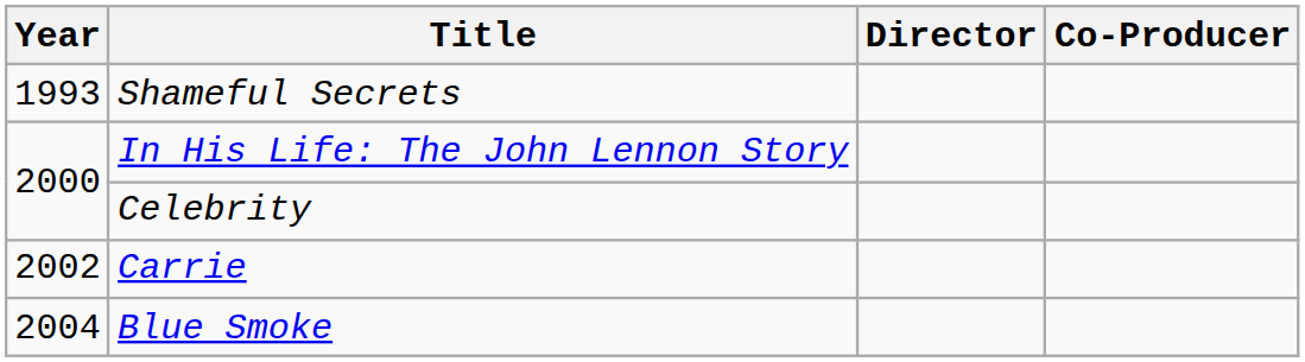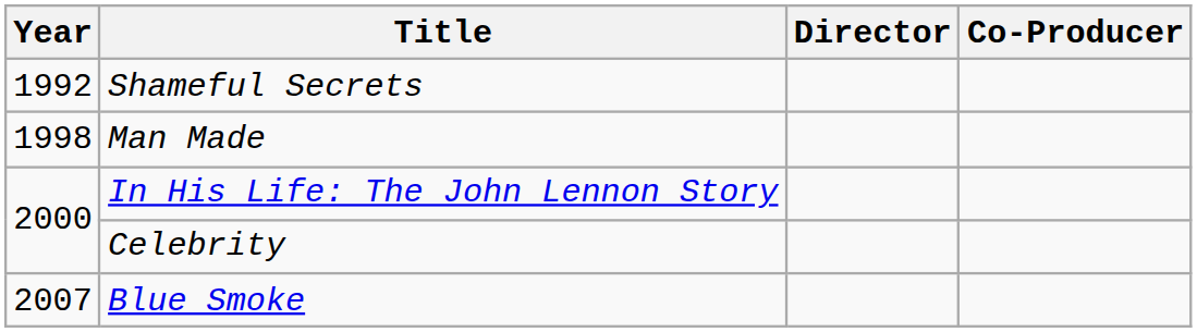Shameful Secrets | Year: 1993 -> 1992
+ row: 1998 | Man Made
- row: 2002 | Carrie
Blue Smoke | Year: 2004 -> 2007
